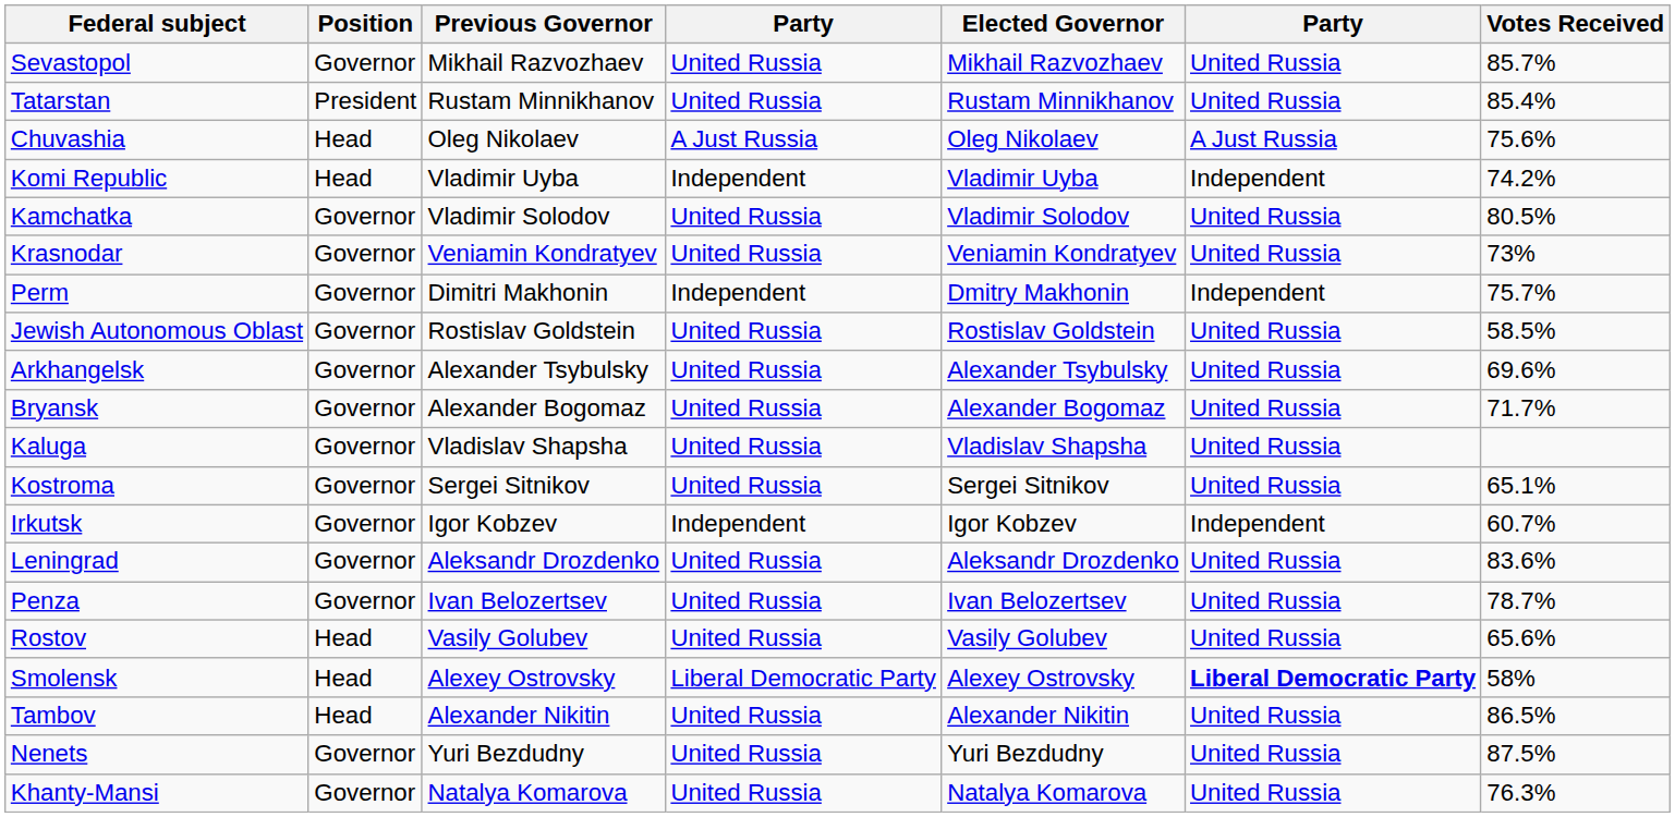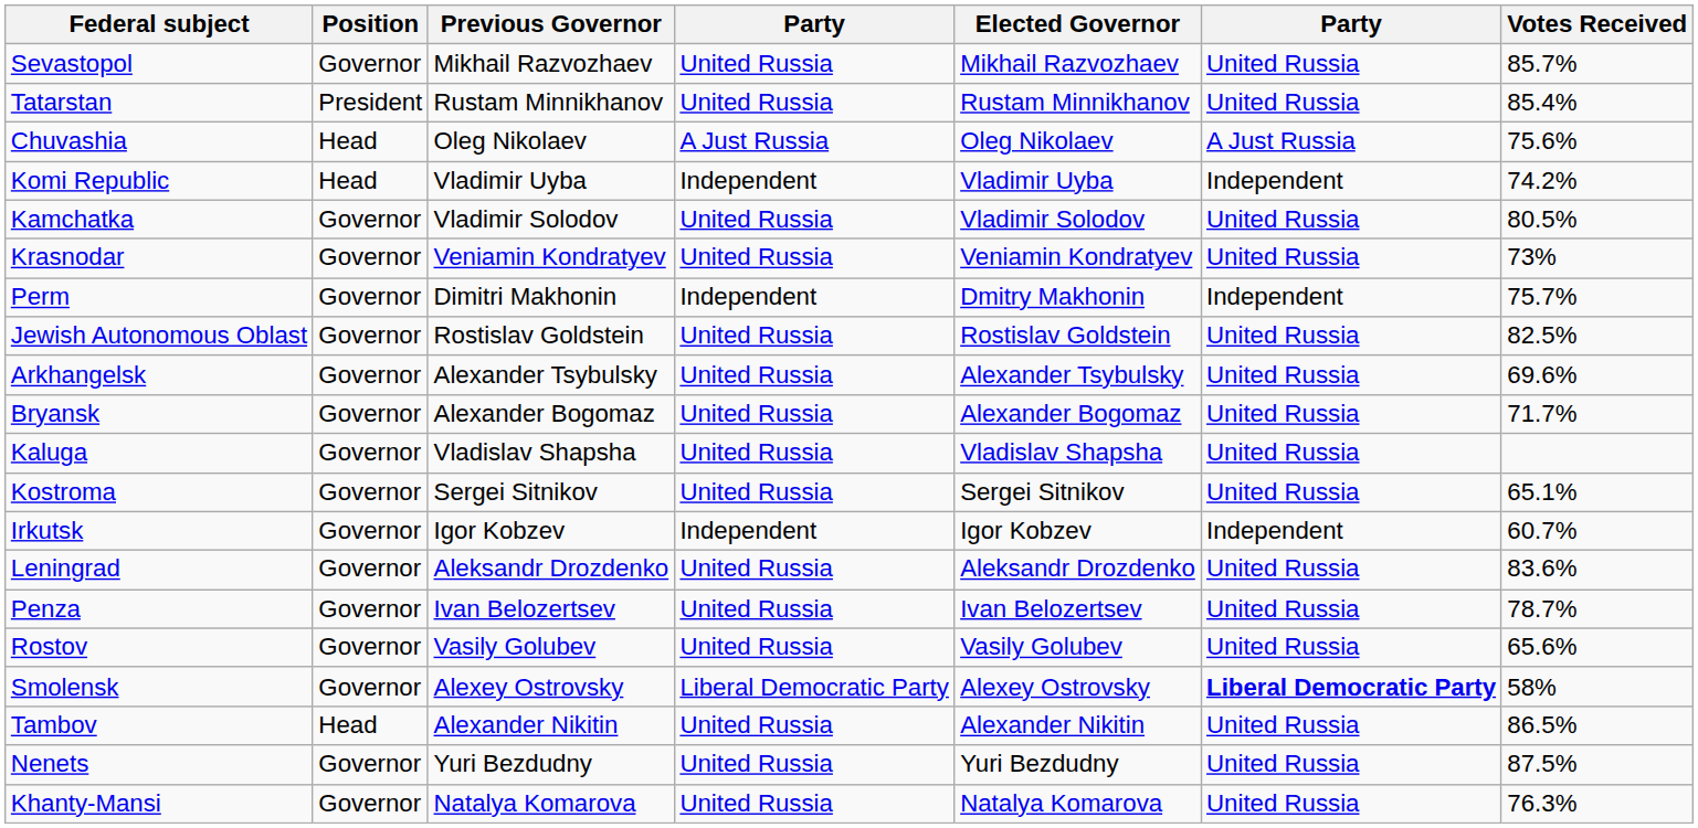Jewish Autonomous Oblast | Votes Received: 58.5% -> 82.5%
Rostov | Position: Head -> Governor
Smolensk | Position: Head -> Governor
